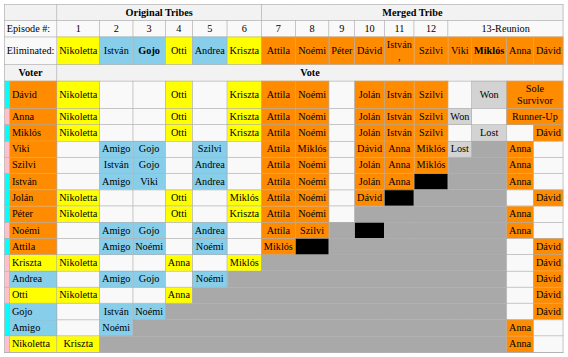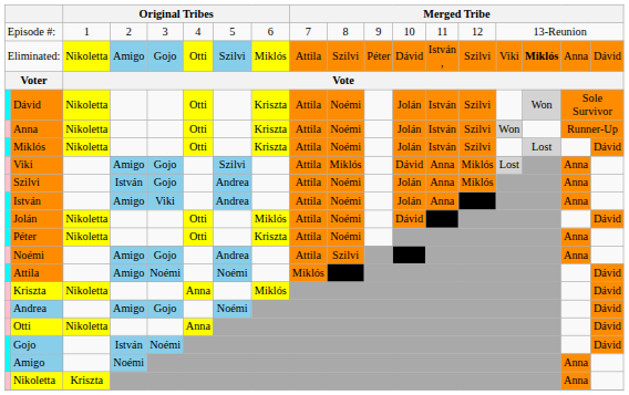Eliminated: | column 4: István -> Amigo
Eliminated: | column 5: bold -> normal
Eliminated: | column 7: Andrea -> Szilvi
Eliminated: | column 8: Kriszta -> Miklós
Eliminated: | column 10: Noémi -> Szilvi
